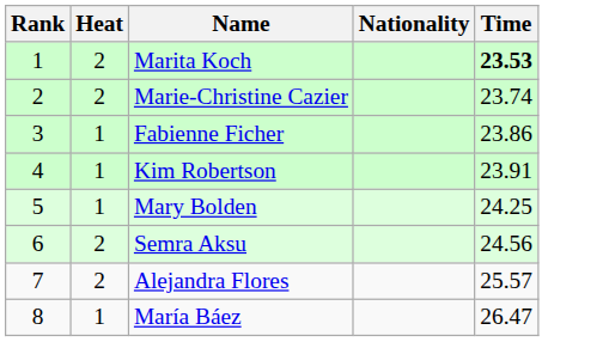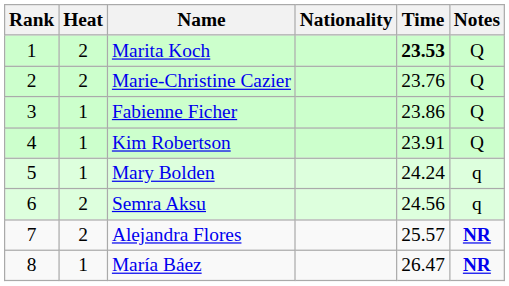+ column: Notes | Q | Q | Q | Q | q | q | NR | NR
Marie-Christine Cazier | Time: 23.74 -> 23.76
Mary Bolden | Time: 24.25 -> 24.24
